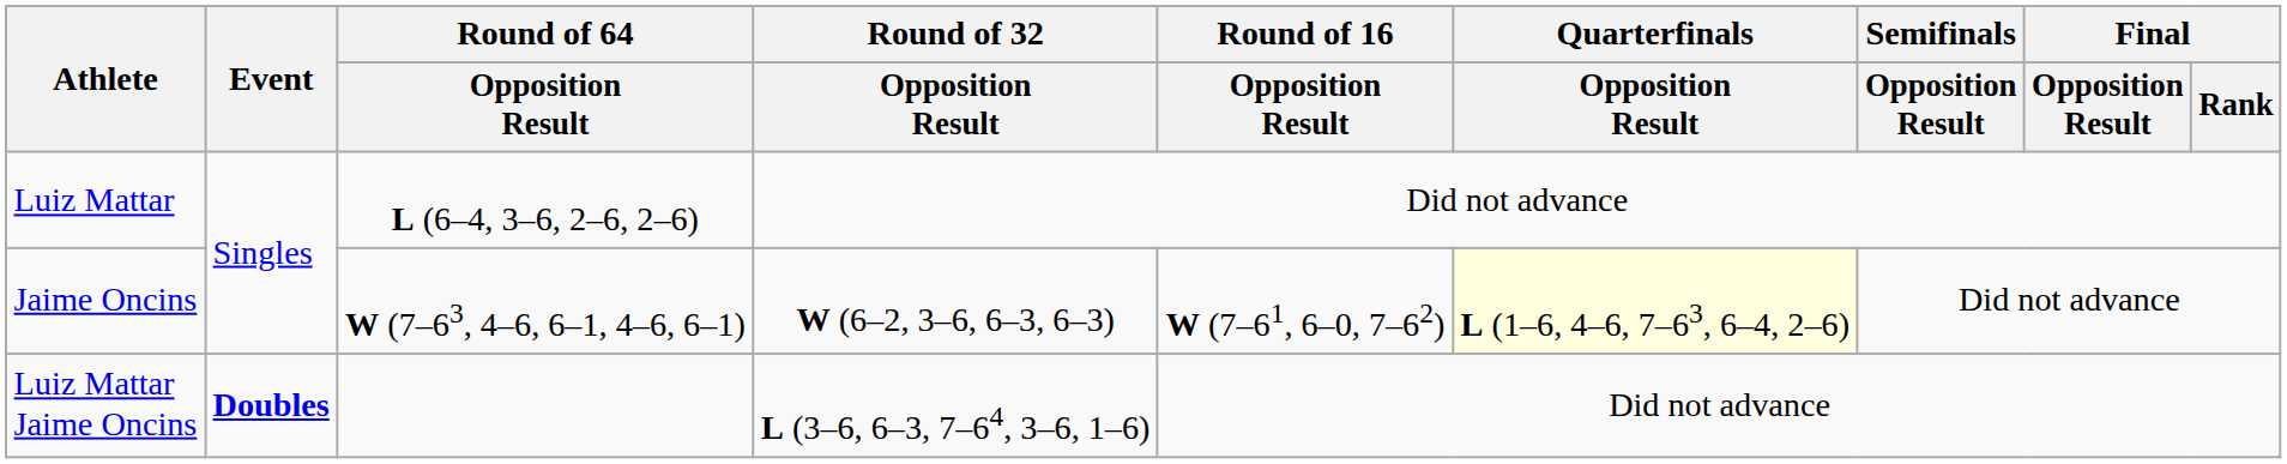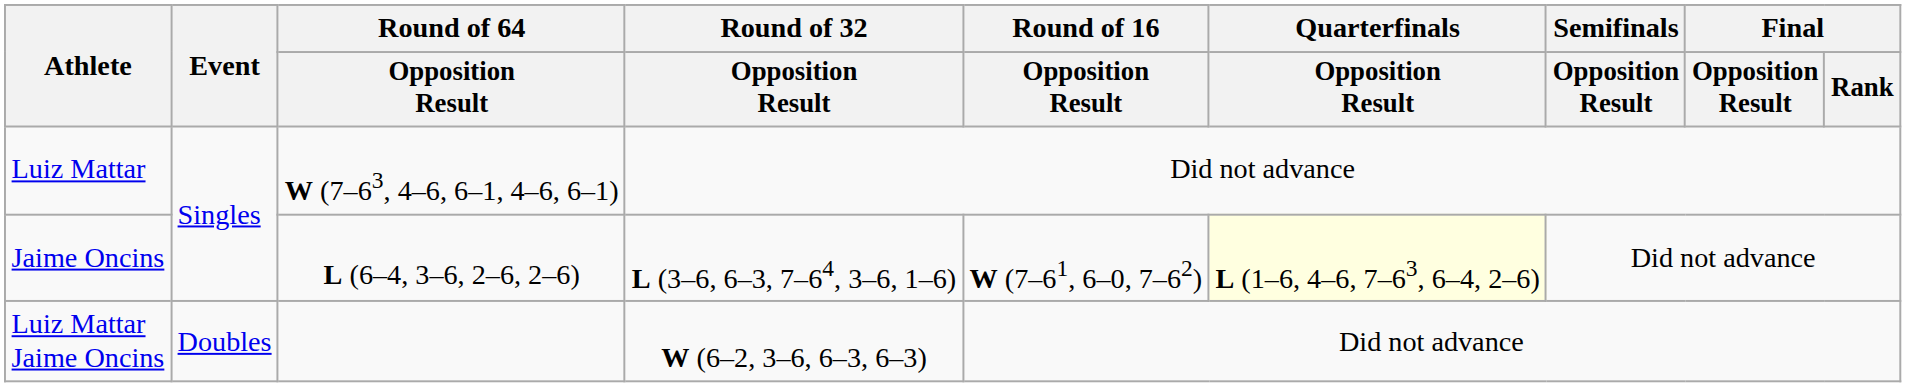Luiz Mattar | Round of 64 / Opposition Result: L (6–4, 3–6, 2–6, 2–6) -> W (7–63, 4–6, 6–1, 4–6, 6–1)
Jaime Oncins | Round of 64 / Opposition Result: W (7–63, 4–6, 6–1, 4–6, 6–1) -> L (6–4, 3–6, 2–6, 2–6)
Jaime Oncins | Round of 32 / Opposition Result: W (6–2, 3–6, 6–3, 6–3) -> L (3–6, 6–3, 7–64, 3–6, 1–6)
Luiz Mattar Jaime Oncins | Event: bold -> normal
Luiz Mattar Jaime Oncins | Round of 32 / Opposition Result: L (3–6, 6–3, 7–64, 3–6, 1–6) -> W (6–2, 3–6, 6–3, 6–3)
